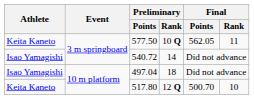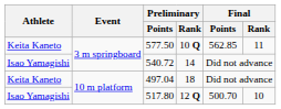577.50 | Final / Points: 562.05 -> 562.85
497.04 | Athlete: Isao Yamagishi -> Keita Kaneto
517.80 | Athlete: Keita Kaneto -> Isao Yamagishi
